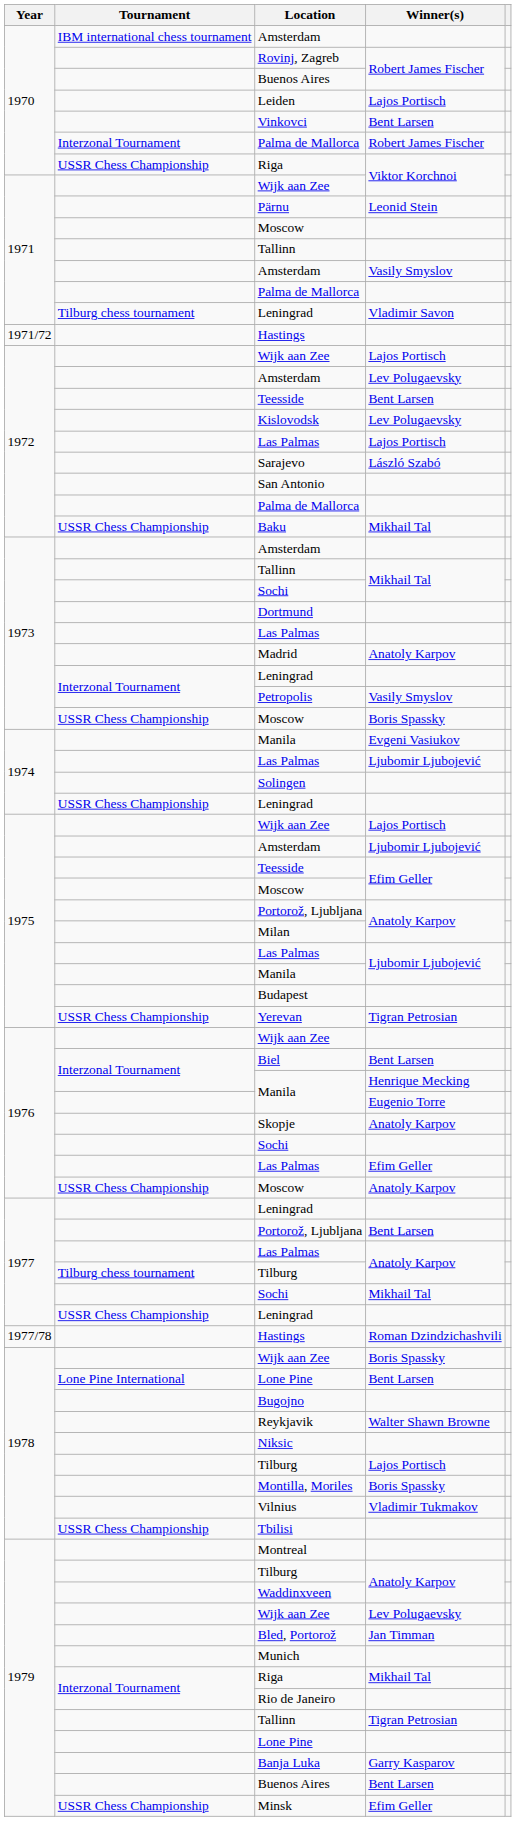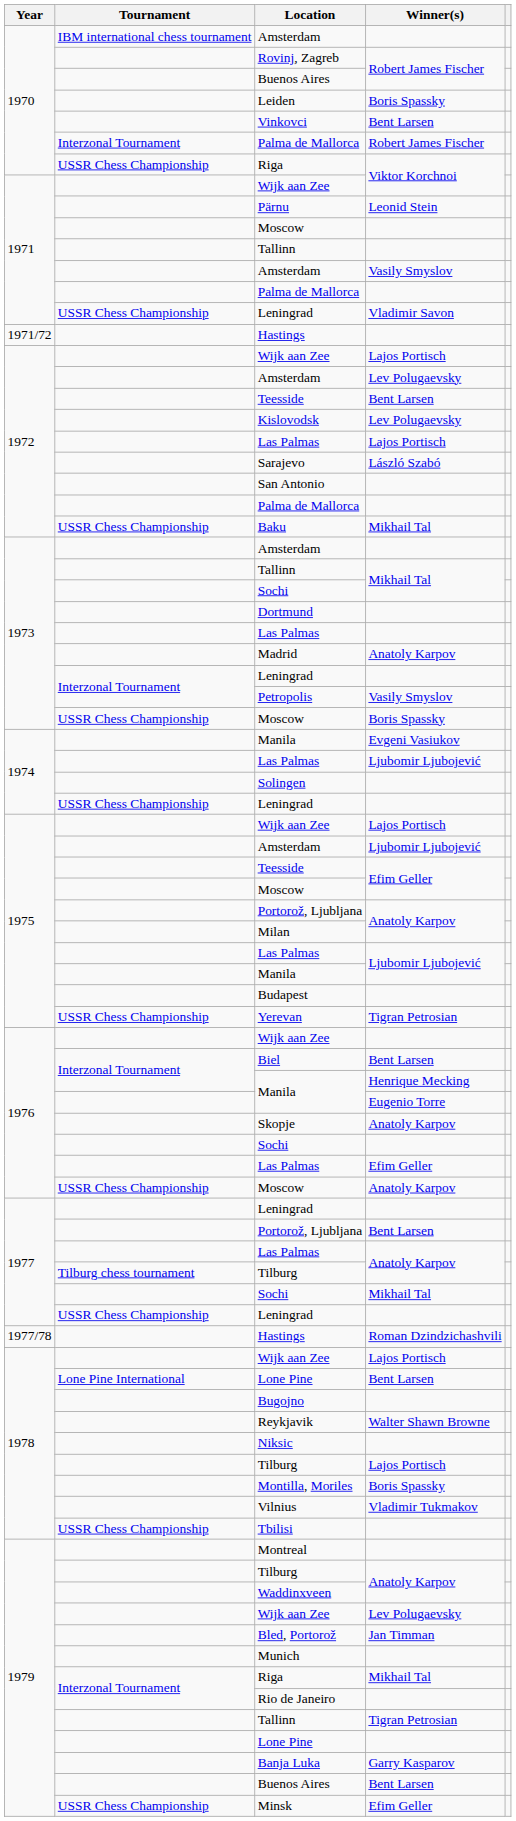Leiden | Winner(s): Lajos Portisch -> Boris Spassky
1971 / Leningrad | Tournament: Tilburg chess tournament -> USSR Chess Championship
1978 / Wijk aan Zee | Winner(s): Boris Spassky -> Lajos Portisch
